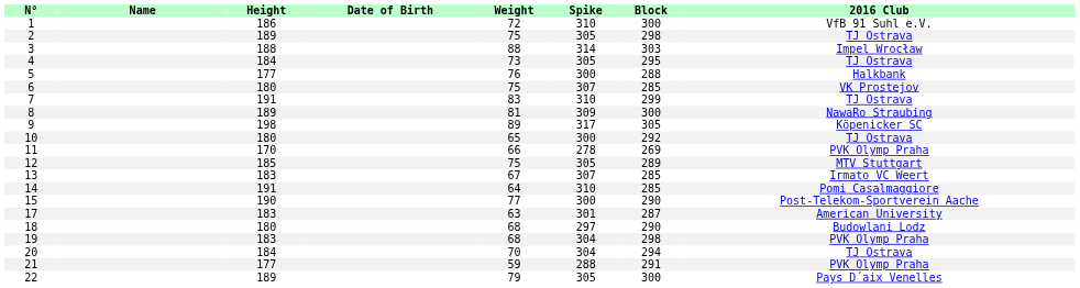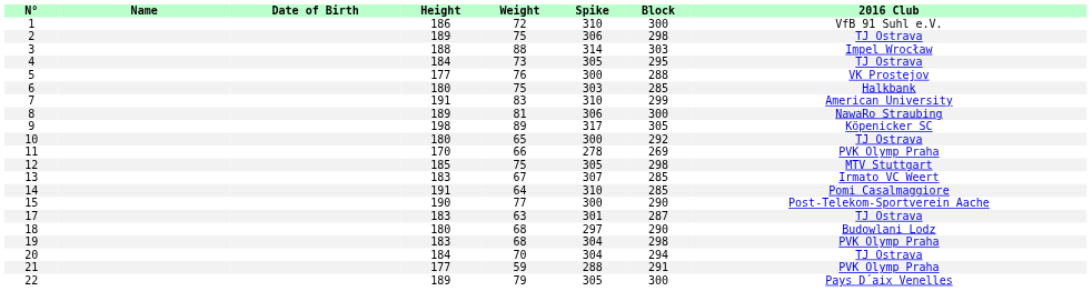columns swapped: Date of Birth <-> Height
2 | Spike: 305 -> 306
5 | 2016 Club: Halkbank -> VK Prostejov
6 | Spike: 307 -> 303
6 | 2016 Club: VK Prostejov -> Halkbank
7 | 2016 Club: TJ Ostrava -> American University
8 | Spike: 309 -> 306
12 | Block: 289 -> 298
17 | 2016 Club: American University -> TJ Ostrava
